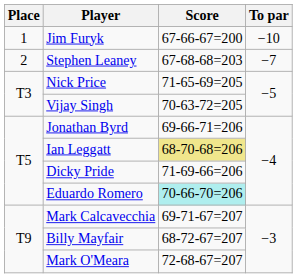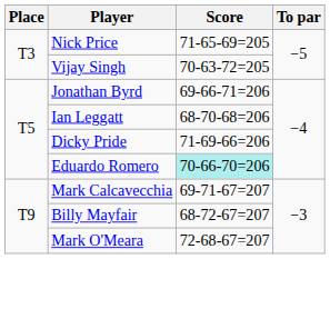- row: 1 | Jim Furyk | 67-66-67=200 | −10
- row: 2 | Stephen Leaney | 67-68-68=203 | −7
Ian Leggatt | Score: khaki background -> no background
